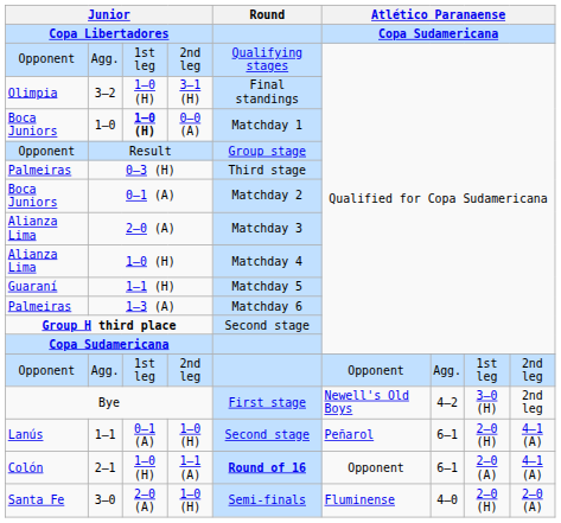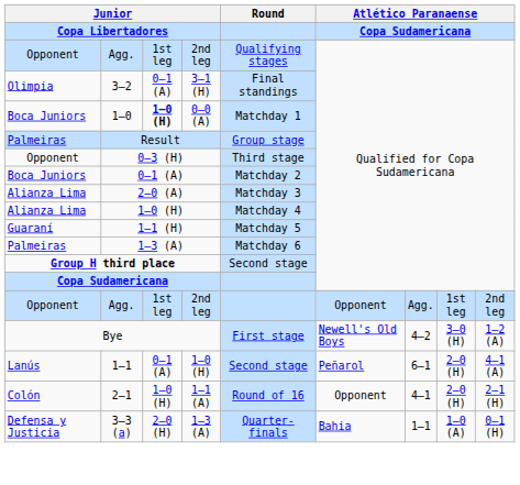3–2 | column 3: 1–0 (H) -> 0–1 (A)
Result | column 1: Opponent -> Palmeiras
0–3 (H) | column 1: Palmeiras -> Opponent
Bye | column 9: 2nd leg -> 1–2 (A)
2–1 | Round: bold -> normal
2–1 | column 7: 6–1 -> 4–1
2–1 | column 8: 2–0 (A) -> 2–0 (H)
2–1 | column 9: 4–1 (A) -> 2–1 (H)
+ row: Defensa y Justicia | 3–3 (a) | 2–0 (H) | 1–3 (A) | Quarter-finals | Bahia | 1–1 | 1–0 (A) | 0–1 (H)
- row: Santa Fe | 3–0 | 2–0 (A) | 1–0 (H) | Semi-finals | Fluminense | 4–0 | 2–0 (H) | 2–0 (A)
